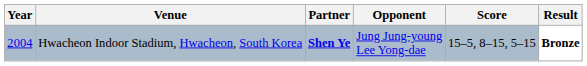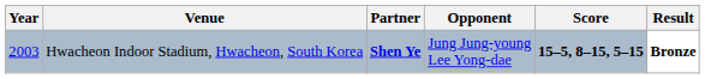Hwacheon Indoor Stadium, Hwacheon, South Korea | Year: 2004 -> 2003
Hwacheon Indoor Stadium, Hwacheon, South Korea | Score: normal -> bold
